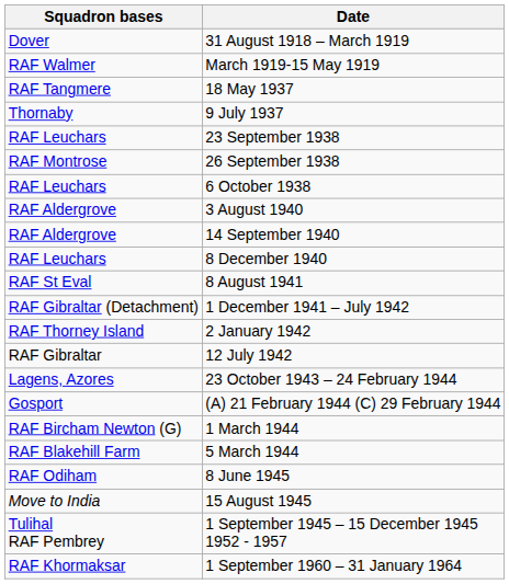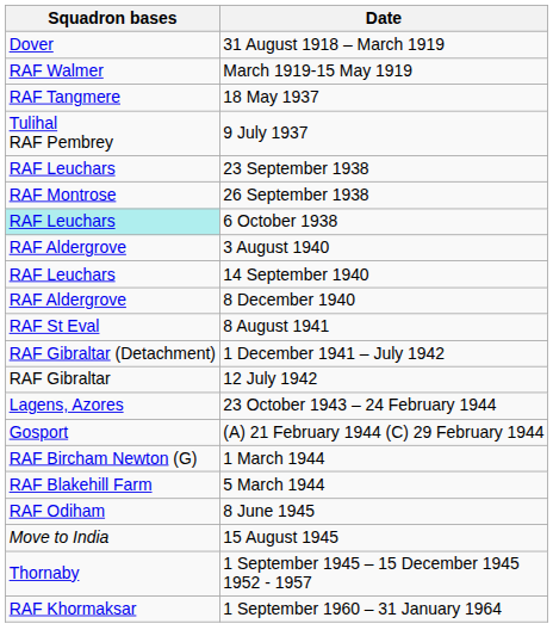9 July 1937 | Squadron bases: Thornaby -> Tulihal RAF Pembrey
6 October 1938 | Squadron bases: no background -> paleturquoise background
14 September 1940 | Squadron bases: RAF Aldergrove -> RAF Leuchars
8 December 1940 | Squadron bases: RAF Leuchars -> RAF Aldergrove
- row: RAF Thorney Island | 2 January 1942
1 September 1945 – 15 December 1945 1952 - 1957 | Squadron bases: Tulihal RAF Pembrey -> Thornaby
